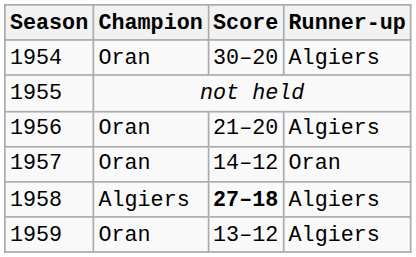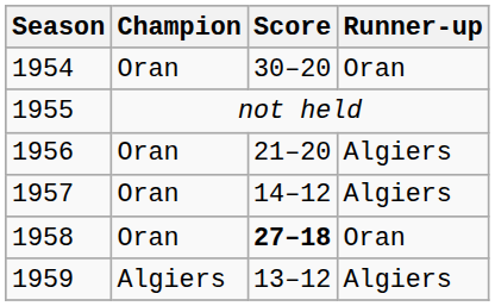1954 | Runner-up: Algiers -> Oran
1957 | Runner-up: Oran -> Algiers
1958 | Champion: Algiers -> Oran
1958 | Runner-up: Algiers -> Oran
1959 | Champion: Oran -> Algiers
